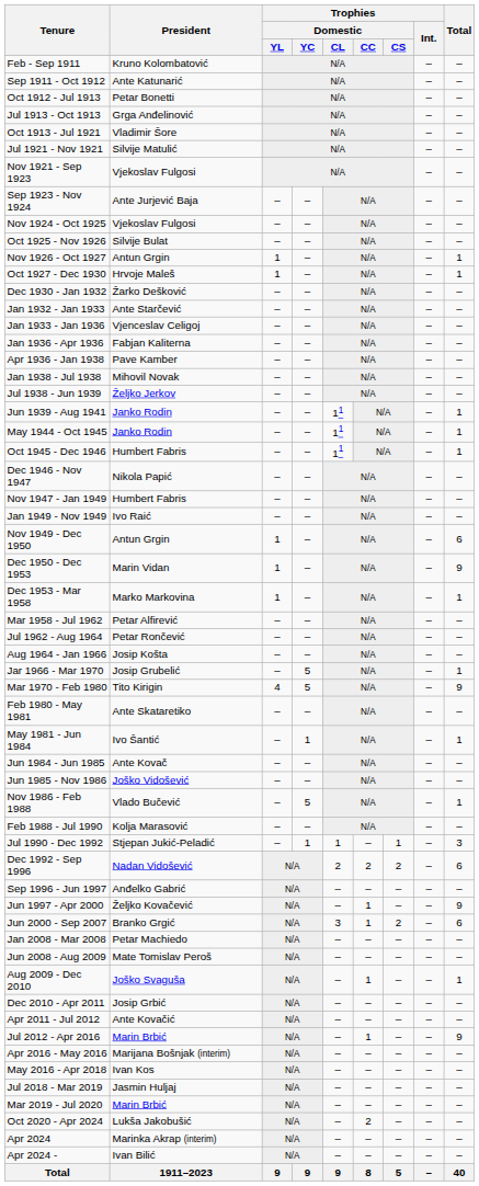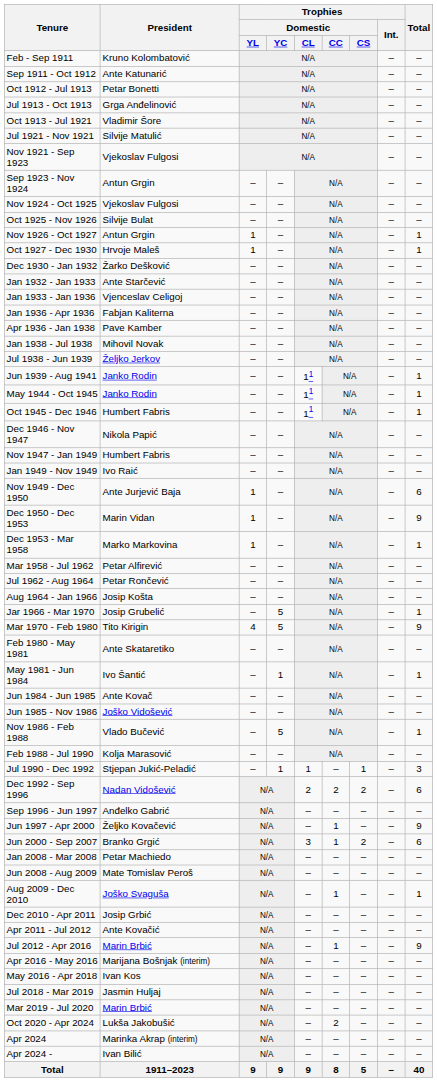Sep 1923 - Nov 1924 | President: Ante Jurjević Baja -> Antun Grgin
Nov 1949 - Dec 1950 | President: Antun Grgin -> Ante Jurjević Baja
